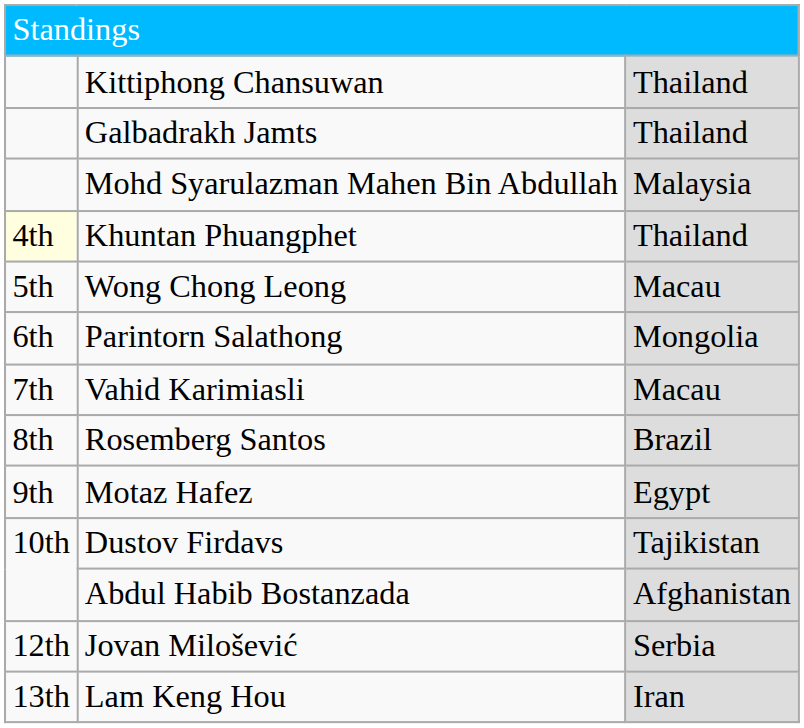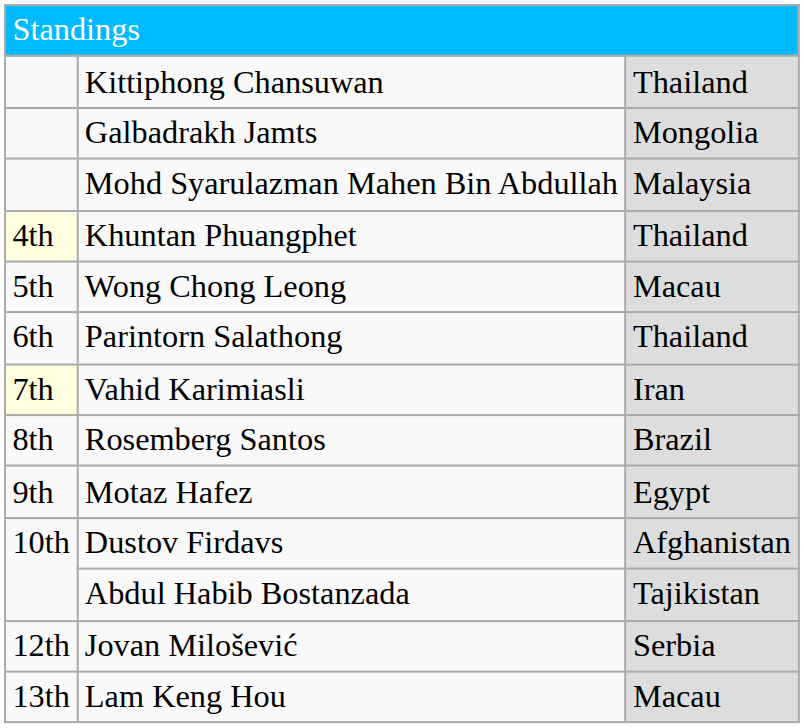Galbadrakh Jamts | column 3: Thailand -> Mongolia
Parintorn Salathong | column 3: Mongolia -> Thailand
Vahid Karimiasli | column 1: no background -> lightyellow background
Vahid Karimiasli | column 3: Macau -> Iran
Dustov Firdavs | column 3: Tajikistan -> Afghanistan
Abdul Habib Bostanzada | column 3: Afghanistan -> Tajikistan
Lam Keng Hou | column 3: Iran -> Macau
